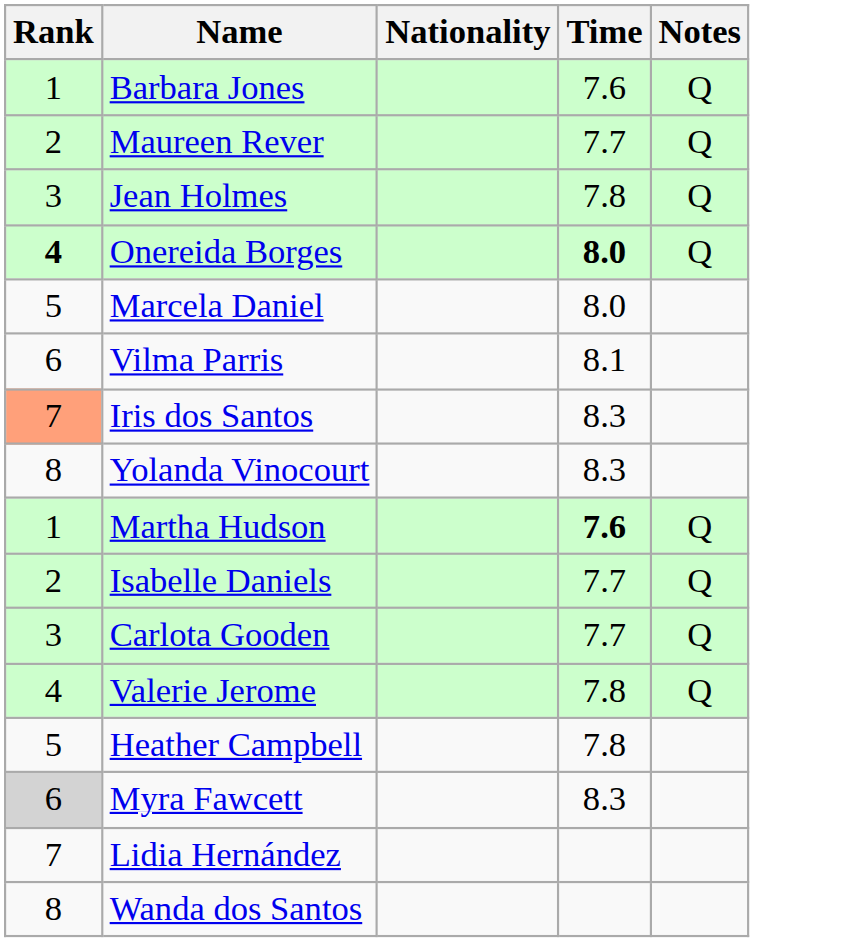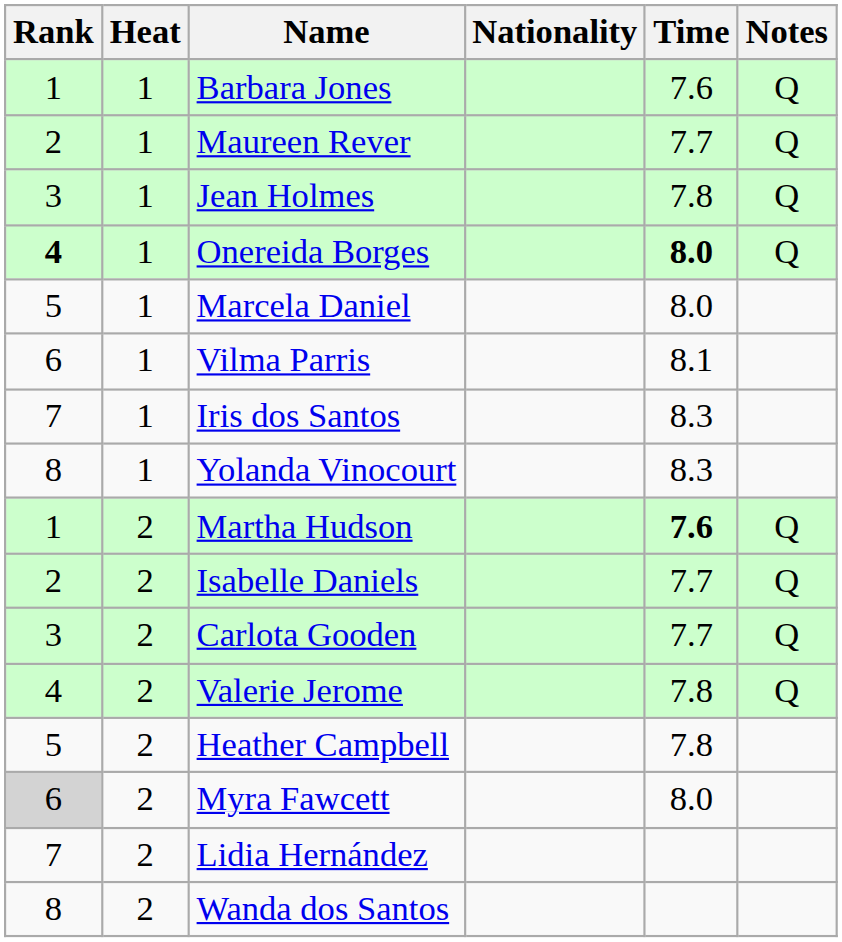+ column: Heat | 1 | 1 | 1 | 1 | 1 | 1 | 1 | 1 | 2 | 2 | 2 | 2 | 2 | 2 | 2 | 2
Iris dos Santos | Rank: lightsalmon background -> no background
Myra Fawcett | Time: 8.3 -> 8.0
